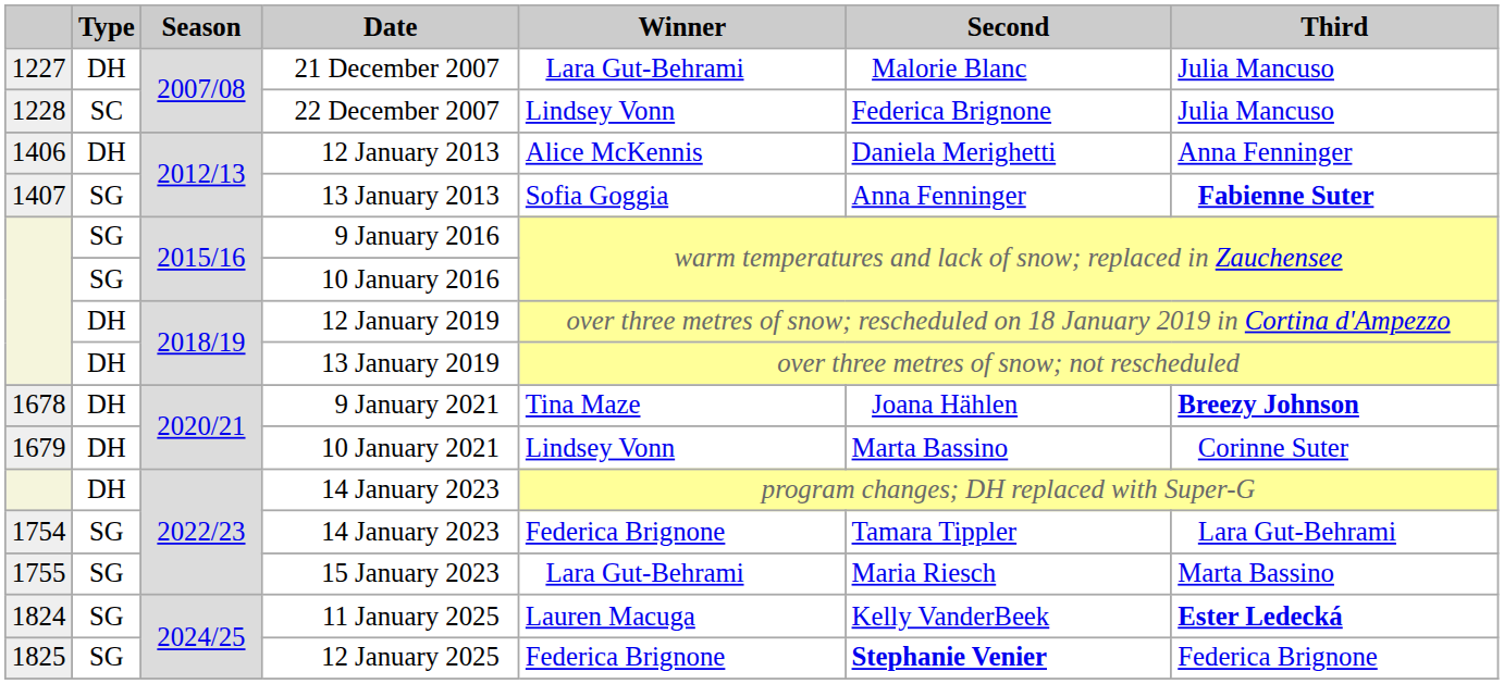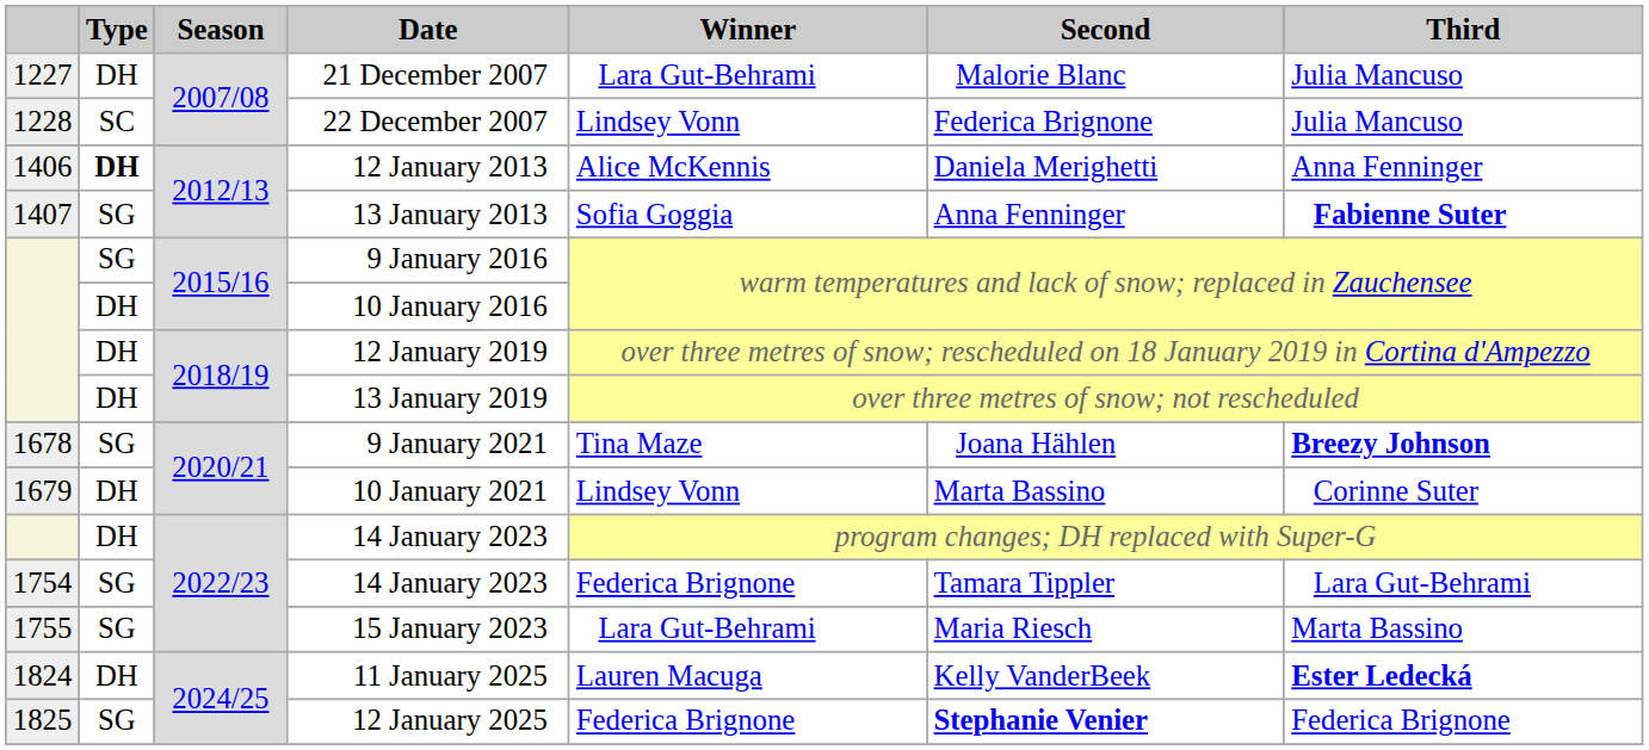12 January 2013 | Type: normal -> bold
10 January 2016 | Type: SG -> DH
9 January 2021 | Type: DH -> SG
11 January 2025 | Type: SG -> DH
